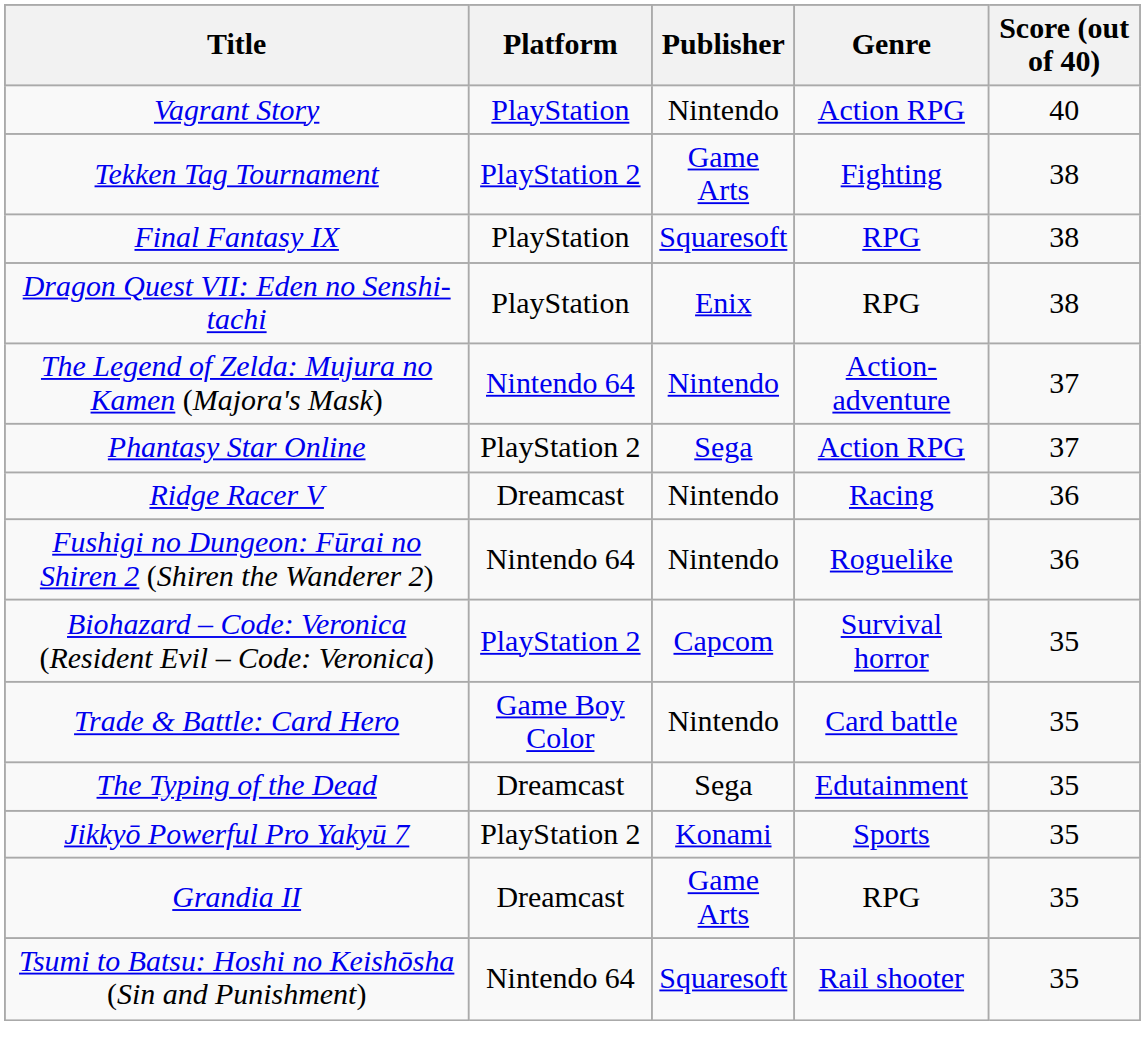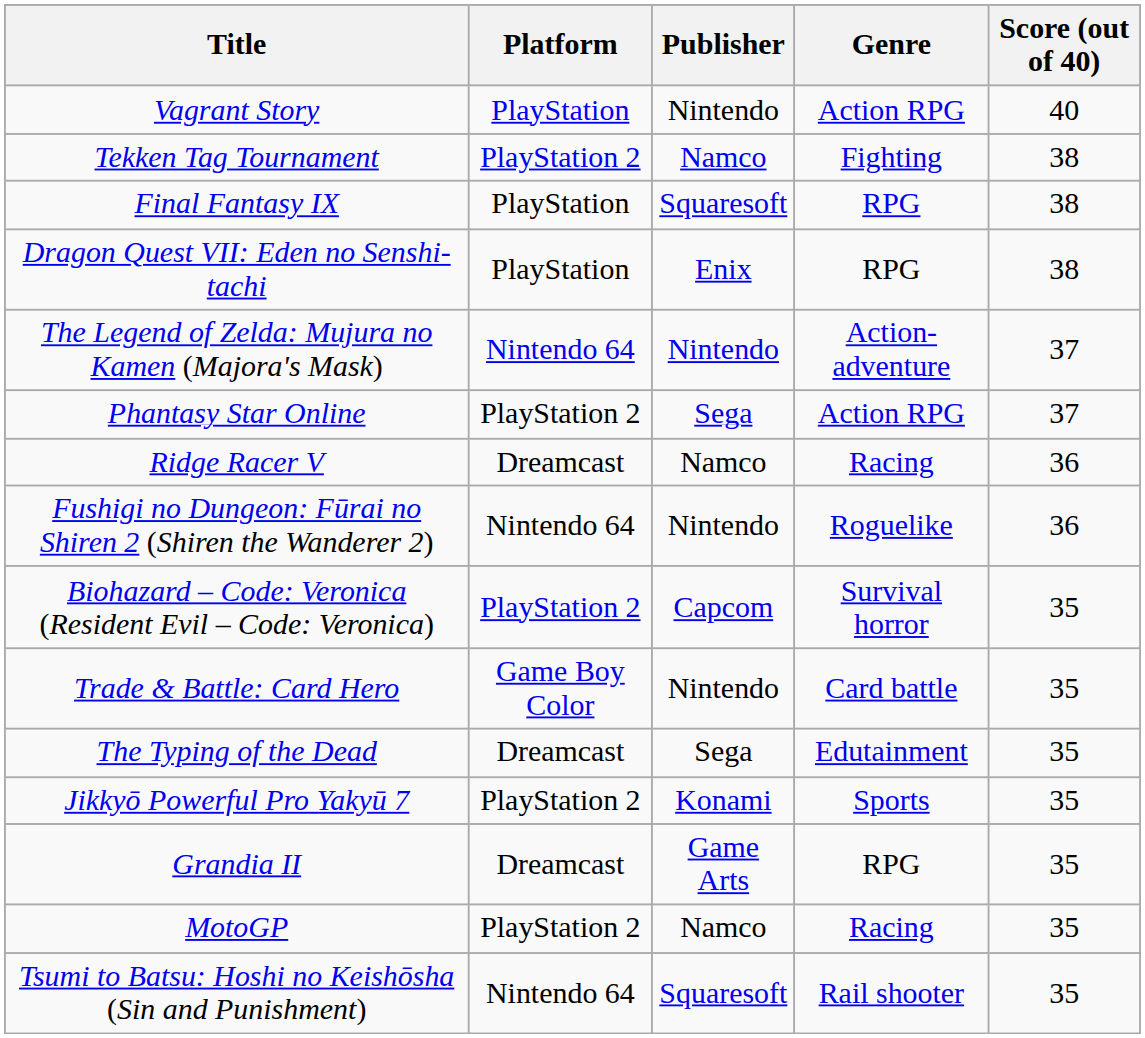Tekken Tag Tournament | Publisher: Game Arts -> Namco
Ridge Racer V | Publisher: Nintendo -> Namco
+ row: MotoGP | PlayStation 2 | Namco | Racing | 35
